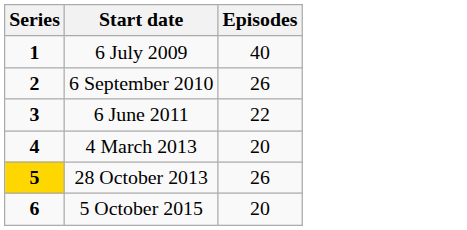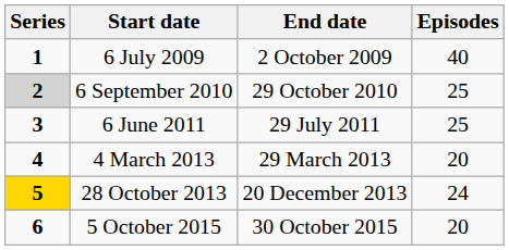+ column: End date | 2 October 2009 | 29 October 2010 | 29 July 2011 | 29 March 2013 | 20 December 2013 | 30 October 2015
6 September 2010 | Series: no background -> lightgrey background
6 September 2010 | Episodes: 26 -> 25
6 June 2011 | Episodes: 22 -> 25
28 October 2013 | Episodes: 26 -> 24
